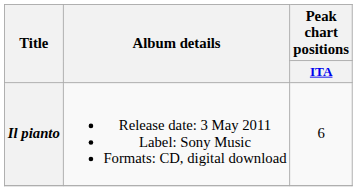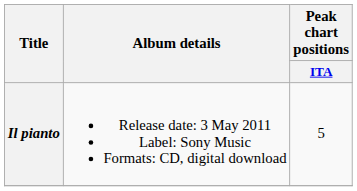Il pianto | Peak chart positions / ITA: 6 -> 5
